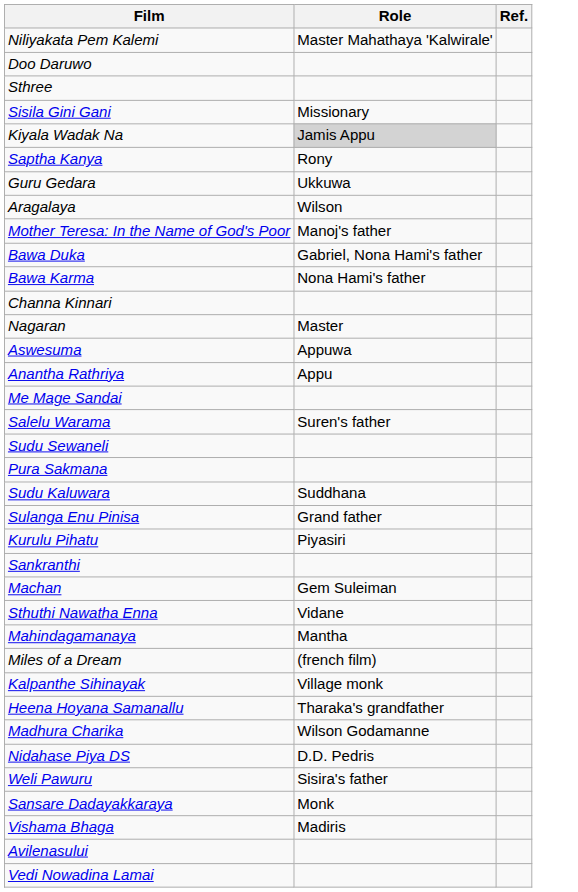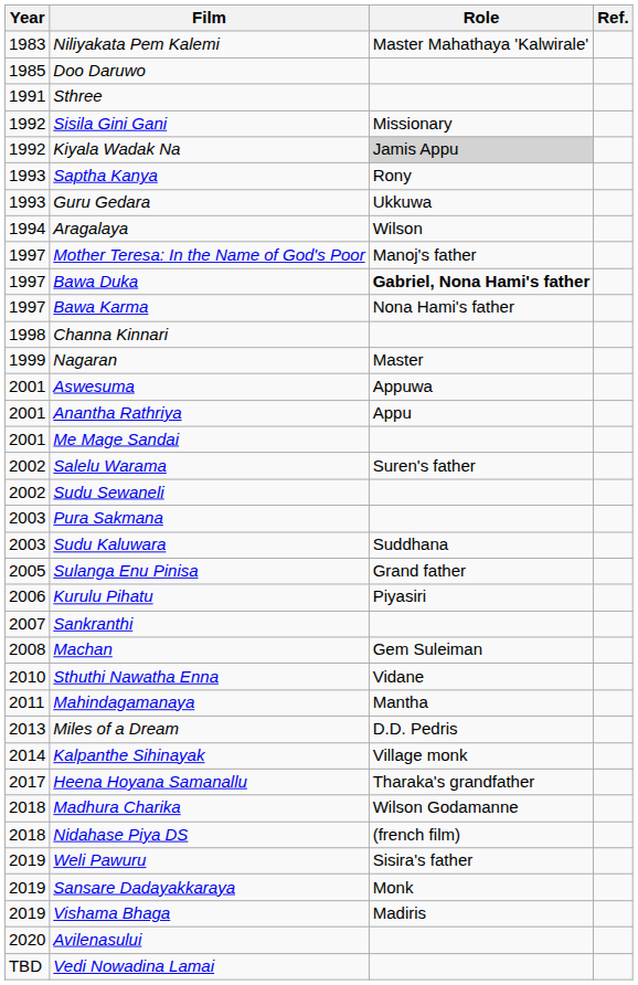+ column: Year | 1983 | 1985 | 1991 | 1992 | 1992 | 1993 | 1993 | 1994 | 1997 | 1997 | 1997 | 1998 | 1999 | 2001 | 2001 | 2001 | 2002 | 2002 | 2003 | 2003 | 2005 | 2006 | 2007 | 2008 | 2010 | 2011 | 2013 | 2014 | 2017 | 2018 | 2018 | 2019 | 2019 | 2019 | 2020 | TBD
Bawa Duka | Role: normal -> bold
Miles of a Dream | Role: (french film) -> D.D. Pedris
Nidahase Piya DS | Role: D.D. Pedris -> (french film)
